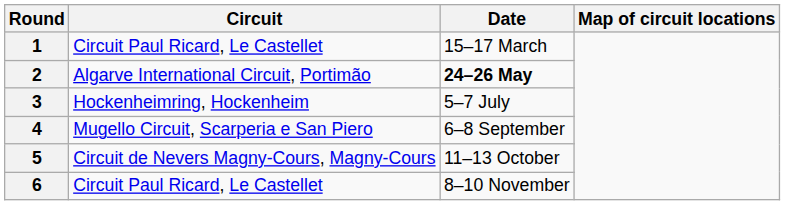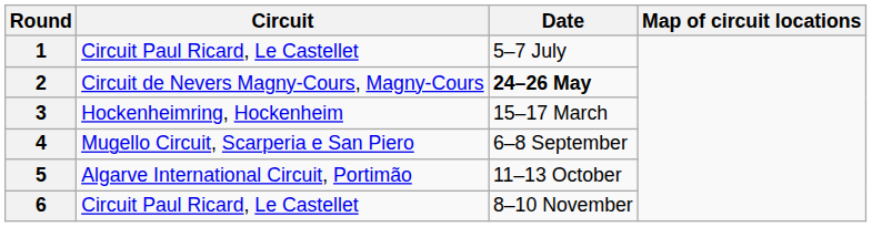1 | Date: 15–17 March -> 5–7 July
2 | Circuit: Algarve International Circuit, Portimão -> Circuit de Nevers Magny-Cours, Magny-Cours
3 | Date: 5–7 July -> 15–17 March
5 | Circuit: Circuit de Nevers Magny-Cours, Magny-Cours -> Algarve International Circuit, Portimão
